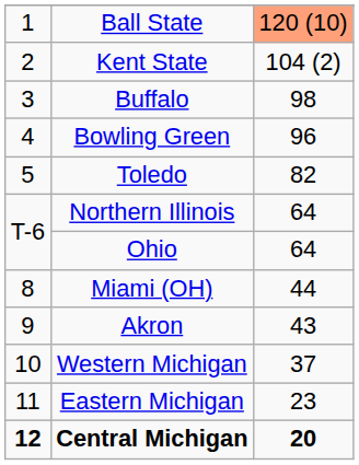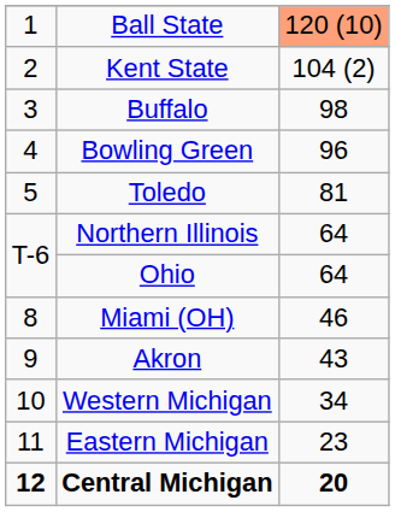Toledo | column 3: 82 -> 81
Miami (OH) | column 3: 44 -> 46
Western Michigan | column 3: 37 -> 34
